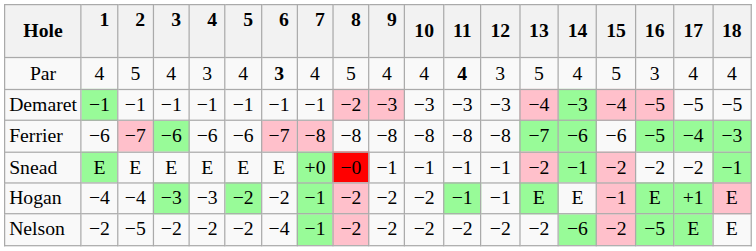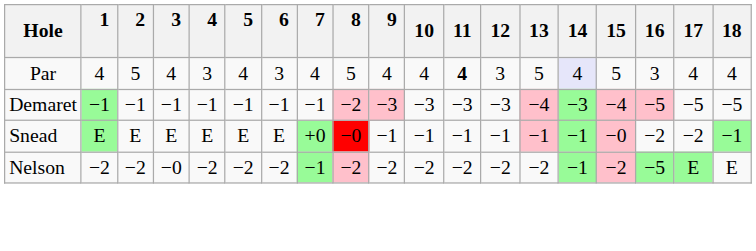Par | 6: bold -> normal
Par | 14: no background -> lavender background
- row: Ferrier | −6 | −7 | −6 | −6 | −6 | −7 | −8 | −8 | −8 | −8 | −8 | −8 | −7 | −6 | −6 | −5 | −4 | −3
Snead | 13: −2 -> −1
Snead | 15: −2 -> −0
- row: Hogan | −4 | −4 | −3 | −3 | −2 | −2 | −1 | −2 | −2 | −2 | −1 | −1 | E | E | −1 | E | +1 | E
Nelson | 2: −5 -> −2
Nelson | 3: −2 -> −0
Nelson | 6: −4 -> −2
Nelson | 14: −6 -> −1
